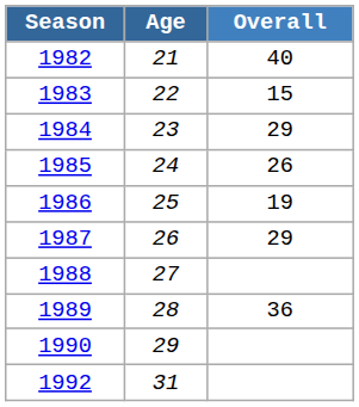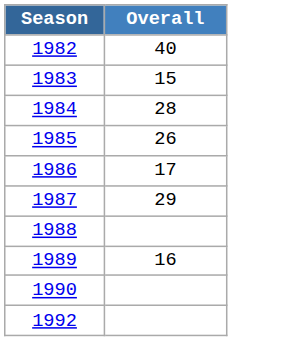- column: Age | 21 | 22 | 23 | 24 | 25 | 26 | 27 | 28 | 29 | 31
1984 | Overall: 29 -> 28
1986 | Overall: 19 -> 17
1989 | Overall: 36 -> 16
